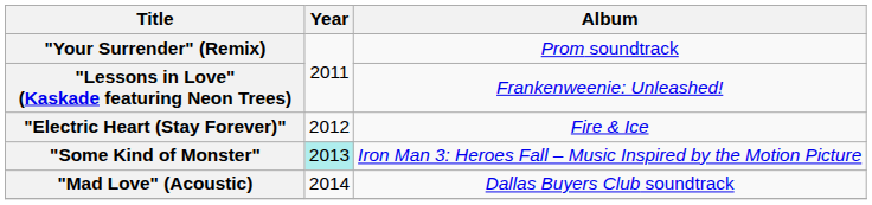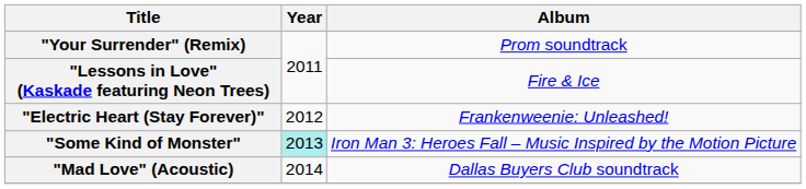"Lessons in Love" (Kaskade featuring Neon Trees) | Album: Frankenweenie: Unleashed! -> Fire & Ice
"Electric Heart (Stay Forever)" | Album: Fire & Ice -> Frankenweenie: Unleashed!
